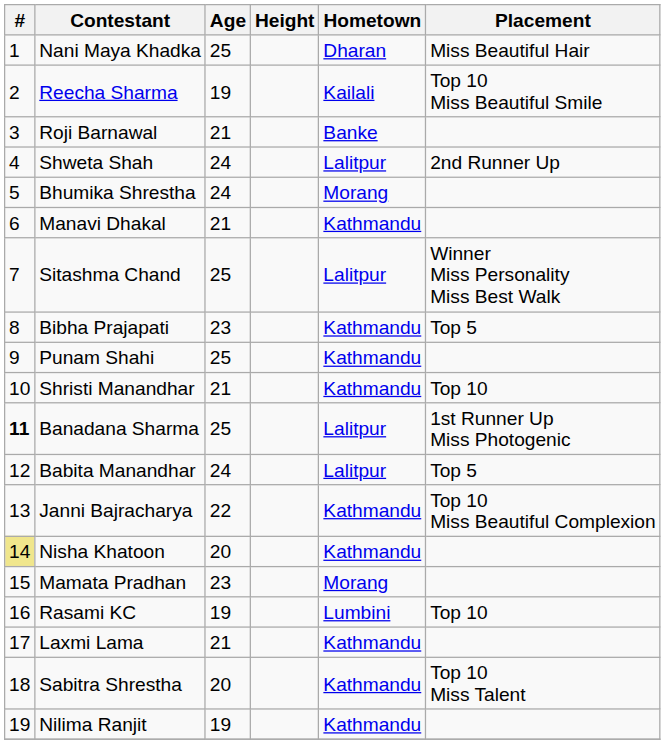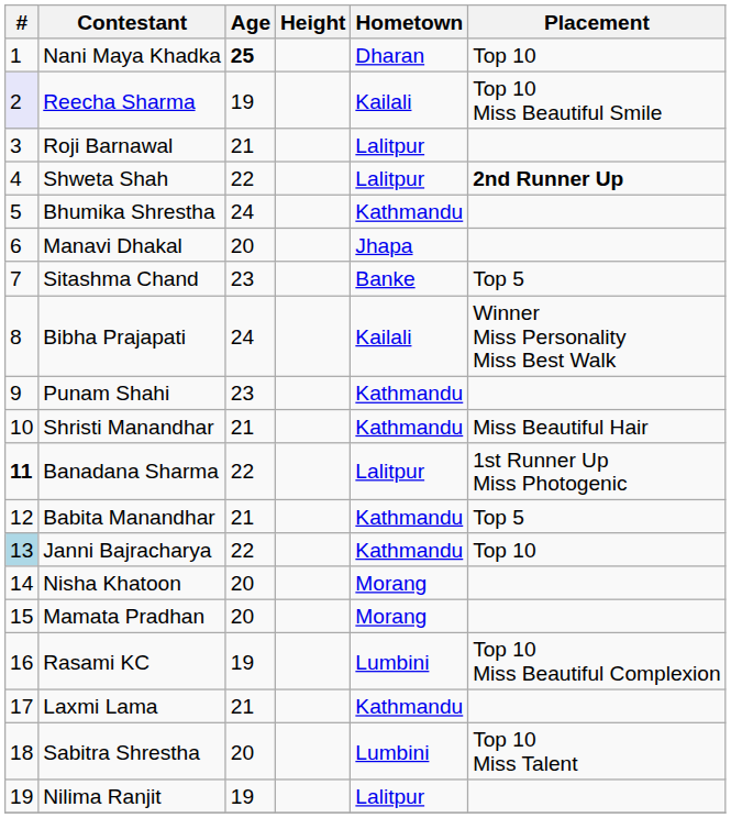Nani Maya Khadka | Age: normal -> bold
Nani Maya Khadka | Placement: Miss Beautiful Hair -> Top 10
Reecha Sharma | #: no background -> lavender background
Roji Barnawal | Hometown: Banke -> Lalitpur
Shweta Shah | Age: 24 -> 22
Shweta Shah | Placement: normal -> bold
Bhumika Shrestha | Hometown: Morang -> Kathmandu
Manavi Dhakal | Age: 21 -> 20
Manavi Dhakal | Hometown: Kathmandu -> Jhapa
Sitashma Chand | Age: 25 -> 23
Sitashma Chand | Hometown: Lalitpur -> Banke
Sitashma Chand | Placement: Winner Miss Personality Miss Best Walk -> Top 5
Bibha Prajapati | Age: 23 -> 24
Bibha Prajapati | Hometown: Kathmandu -> Kailali
Bibha Prajapati | Placement: Top 5 -> Winner Miss Personality Miss Best Walk
Punam Shahi | Age: 25 -> 23
Shristi Manandhar | Placement: Top 10 -> Miss Beautiful Hair
Banadana Sharma | Age: 25 -> 22
Babita Manandhar | Age: 24 -> 21
Babita Manandhar | Hometown: Lalitpur -> Kathmandu
Janni Bajracharya | #: no background -> lightblue background
Janni Bajracharya | Placement: Top 10 Miss Beautiful Complexion -> Top 10
Nisha Khatoon | #: khaki background -> no background
Nisha Khatoon | Hometown: Kathmandu -> Morang
Mamata Pradhan | Age: 23 -> 20
Rasami KC | Placement: Top 10 -> Top 10 Miss Beautiful Complexion
Sabitra Shrestha | Hometown: Kathmandu -> Lumbini
Nilima Ranjit | Hometown: Kathmandu -> Lalitpur
